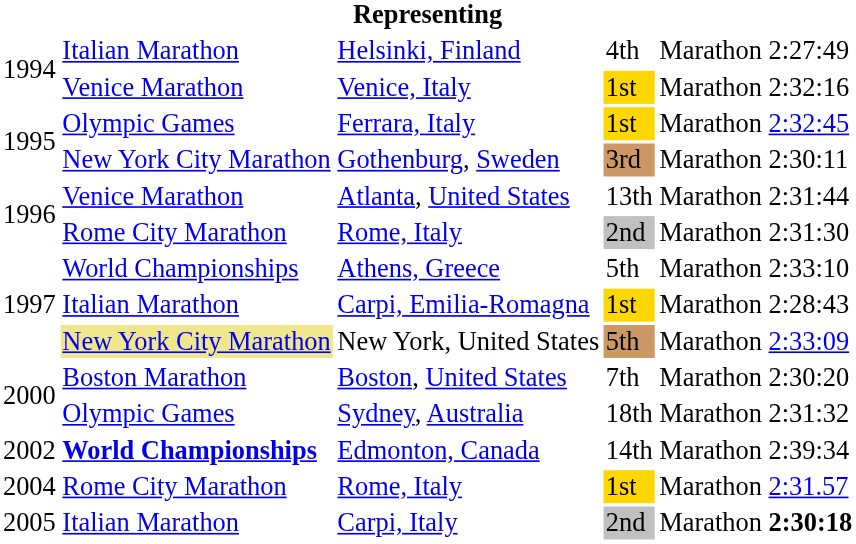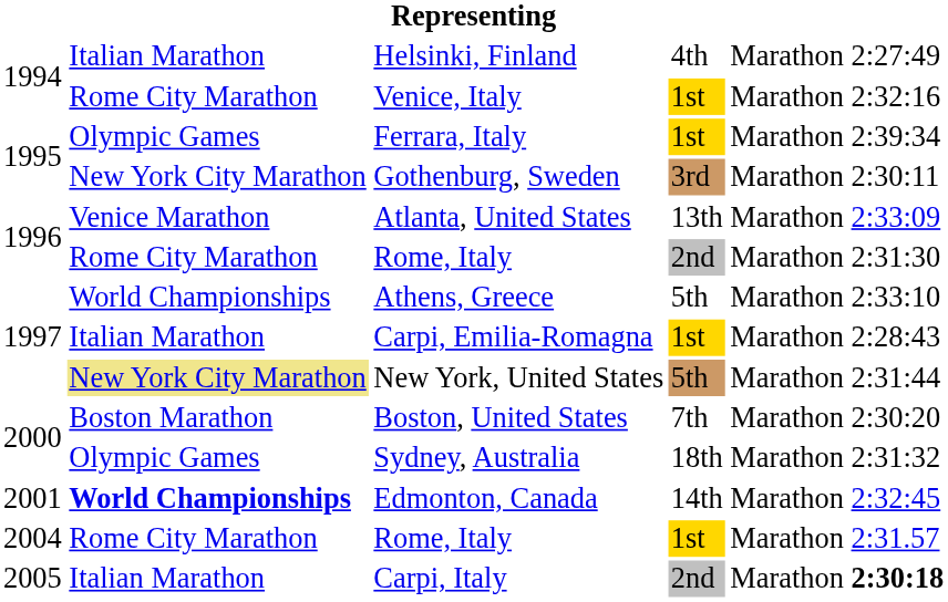Venice, Italy | column 2: Venice Marathon -> Rome City Marathon
Ferrara, Italy | column 6: 2:32:45 -> 2:39:34
Atlanta, United States | column 6: 2:31:44 -> 2:33:09
New York, United States | column 6: 2:33:09 -> 2:31:44
Edmonton, Canada | column 1: 2002 -> 2001
Edmonton, Canada | column 6: 2:39:34 -> 2:32:45
